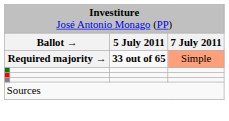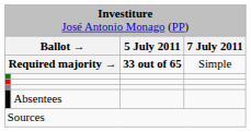Required majority → | column 4: lightsalmon background -> no background
+ row: Absentees
